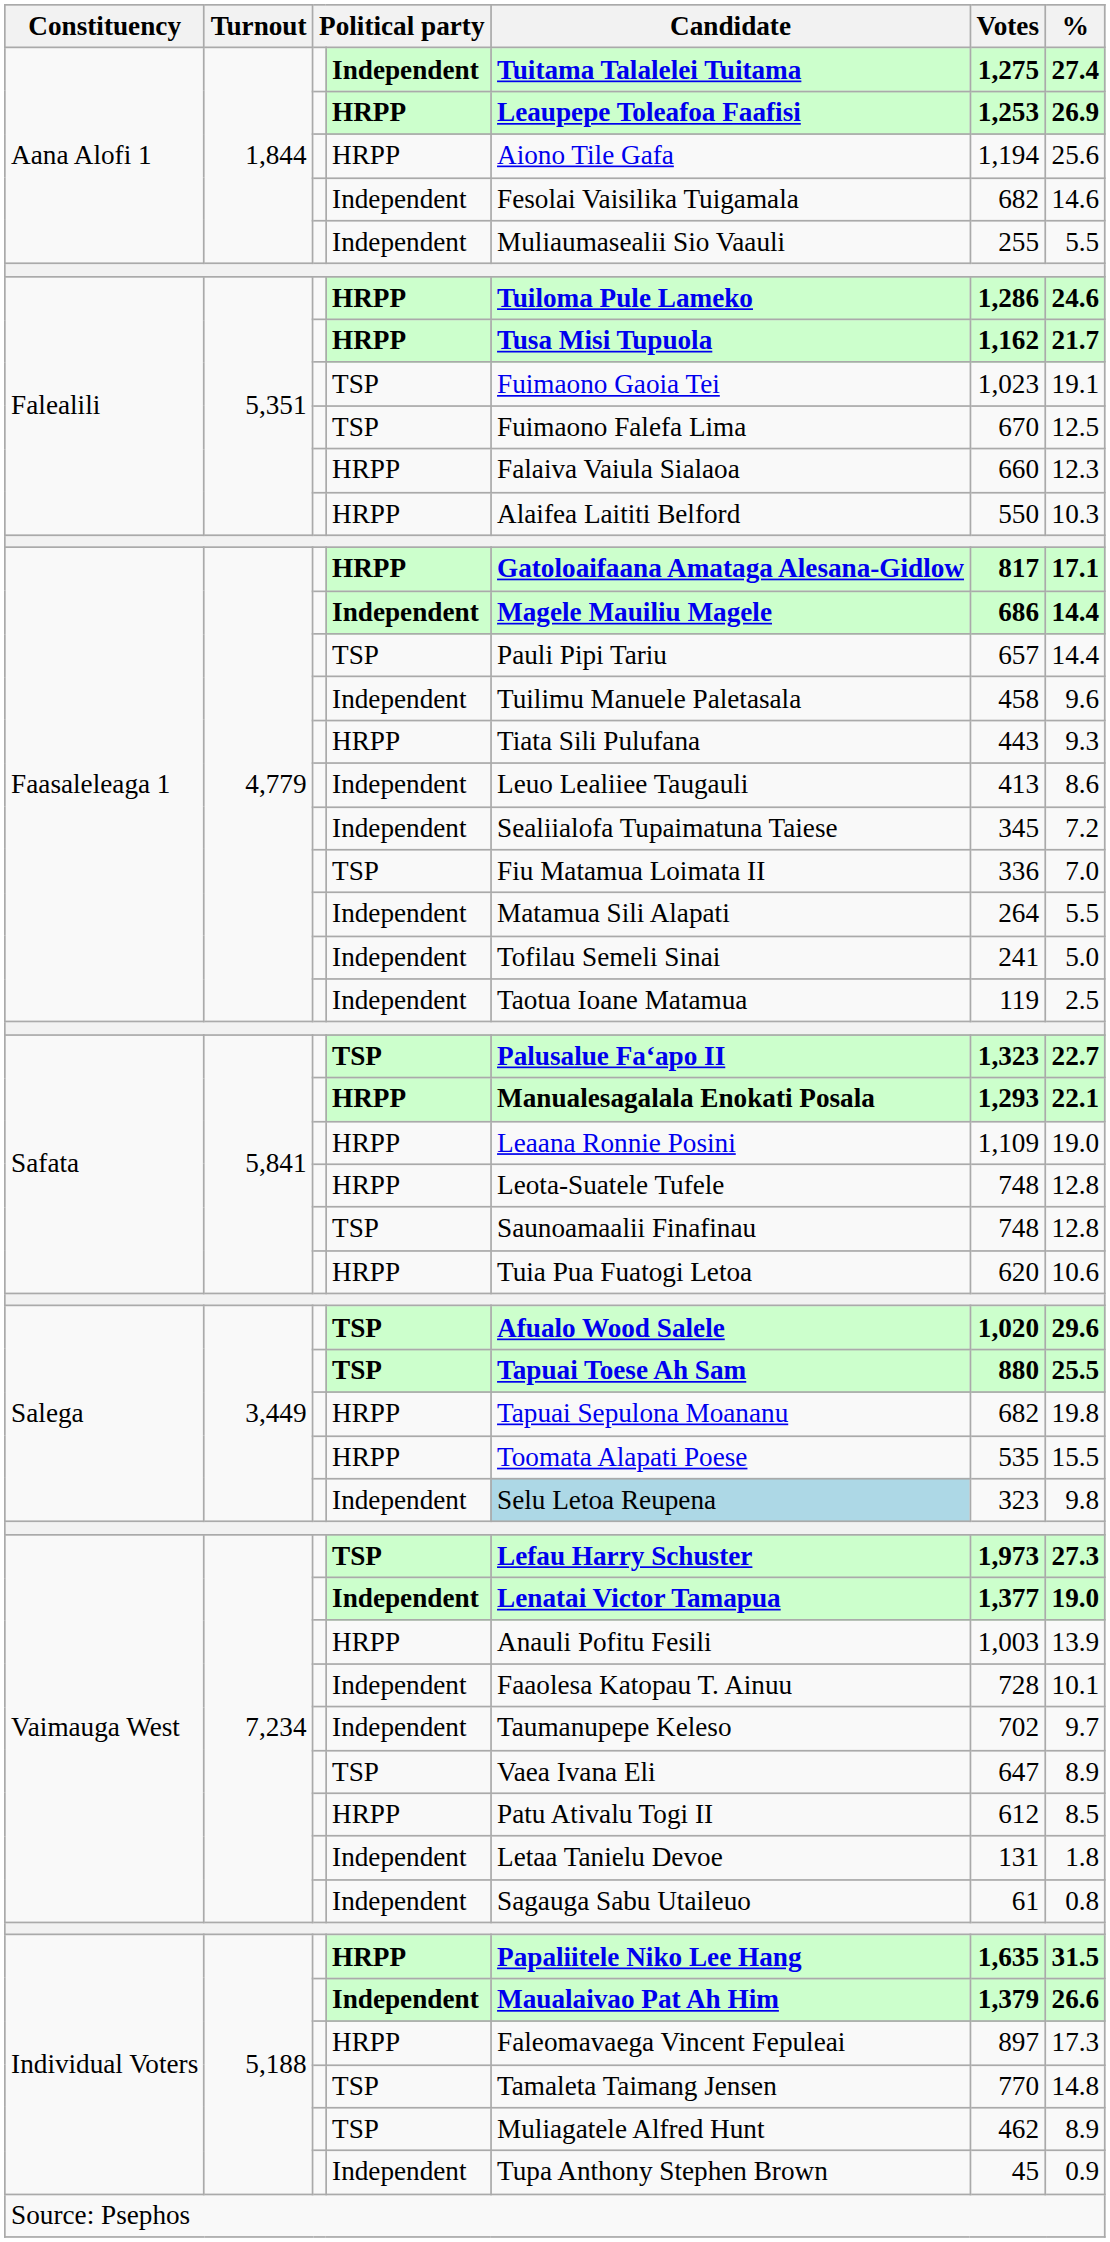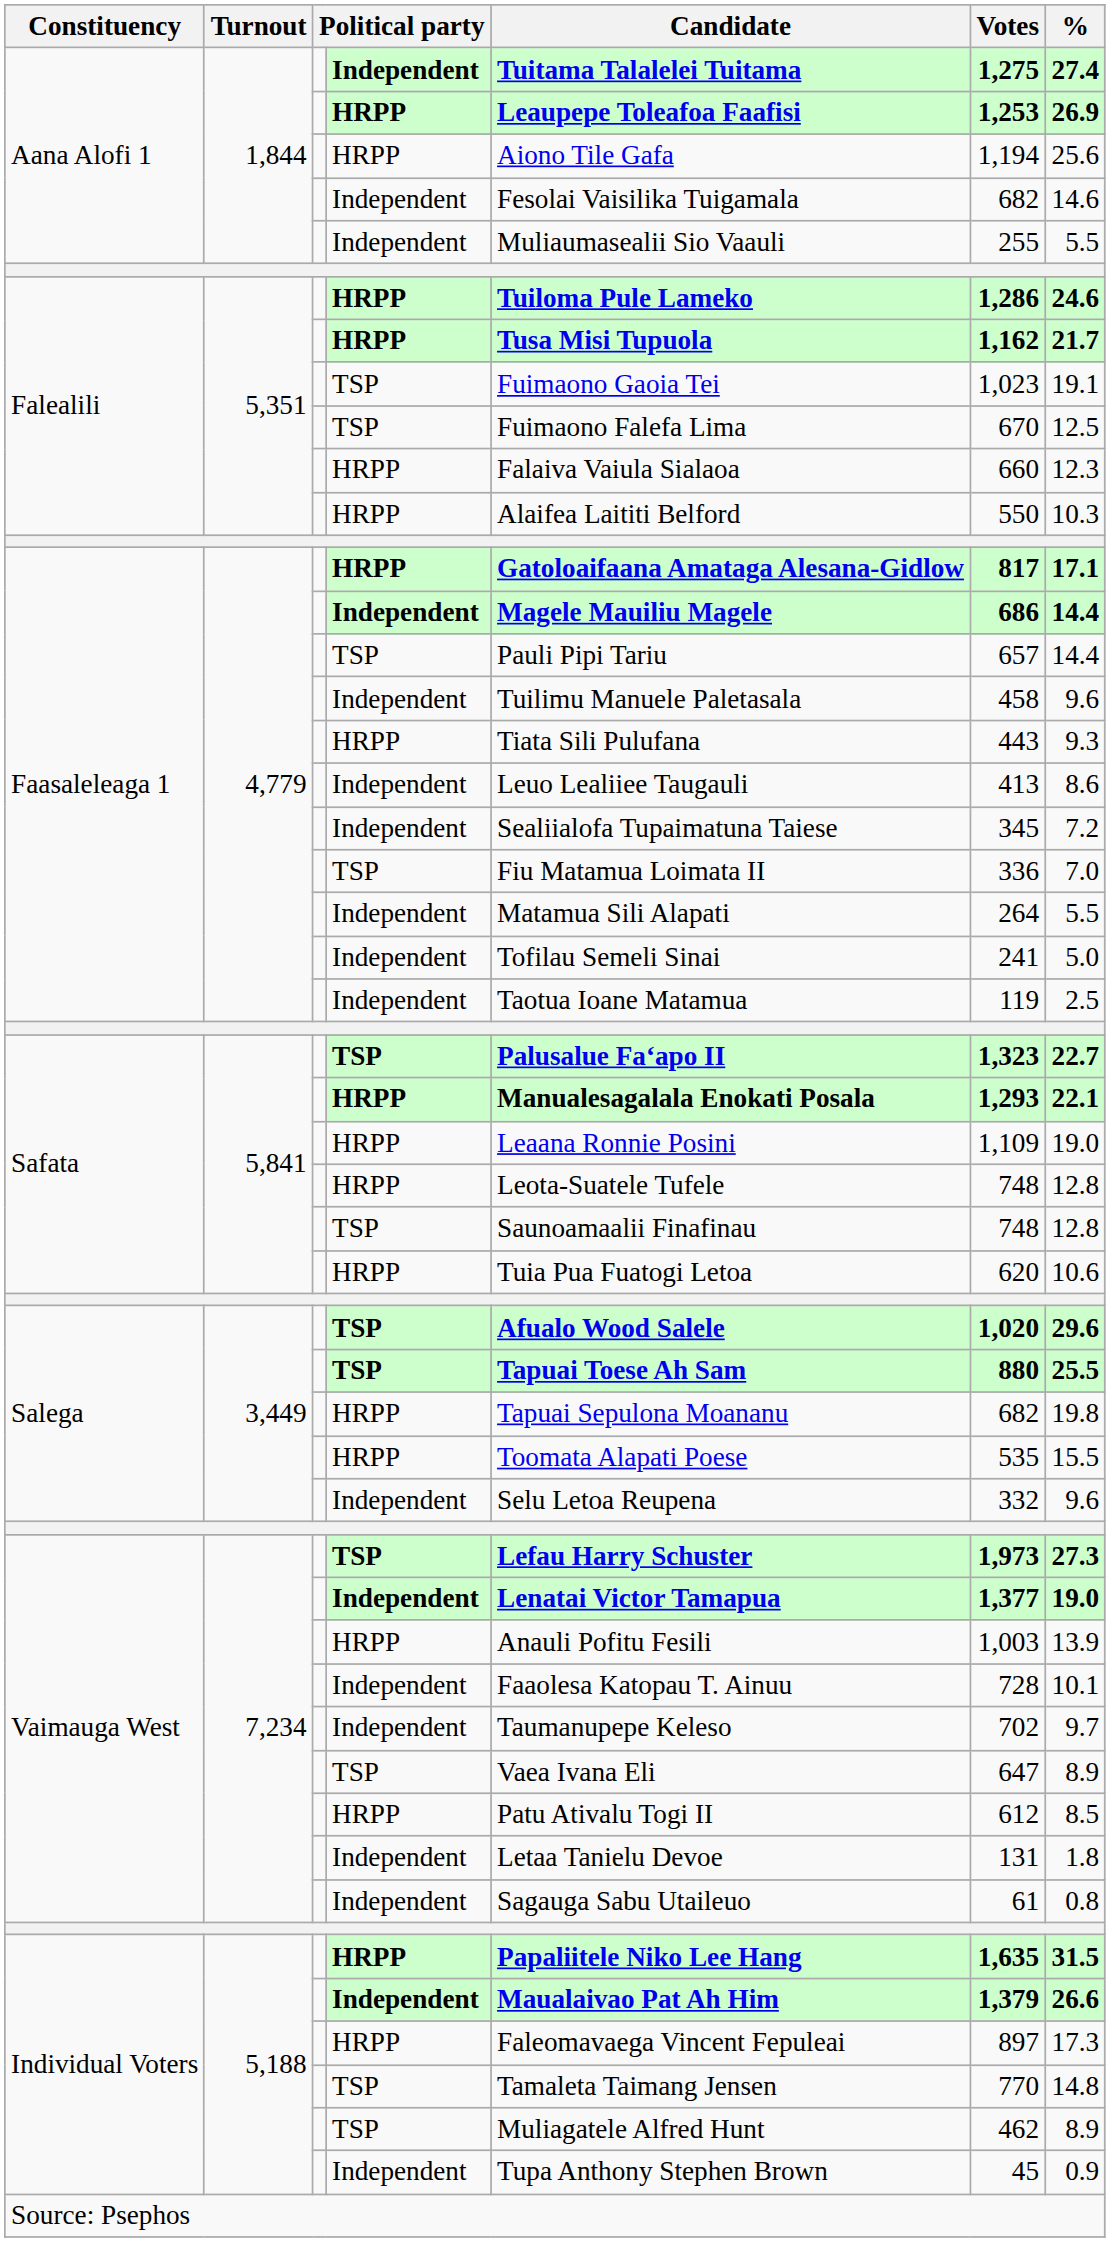Salega / Independent | Candidate: lightblue background -> no background
Salega / Independent | Votes: 323 -> 332
Salega / Independent | %: 9.8 -> 9.6
